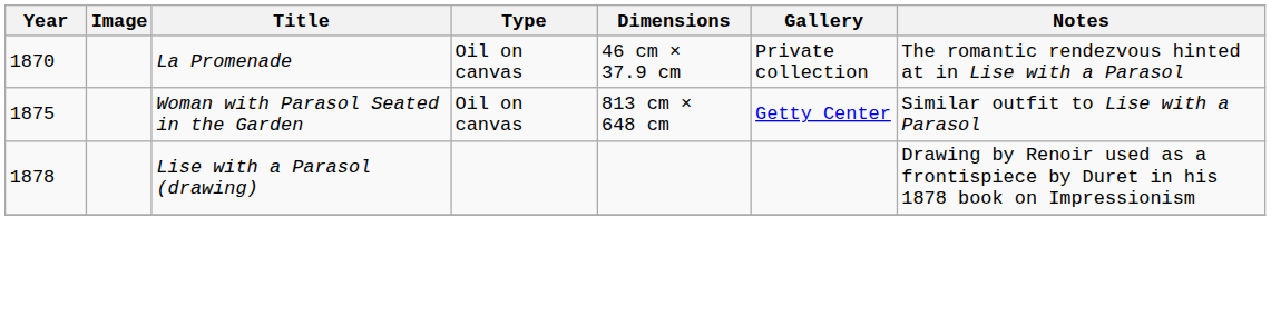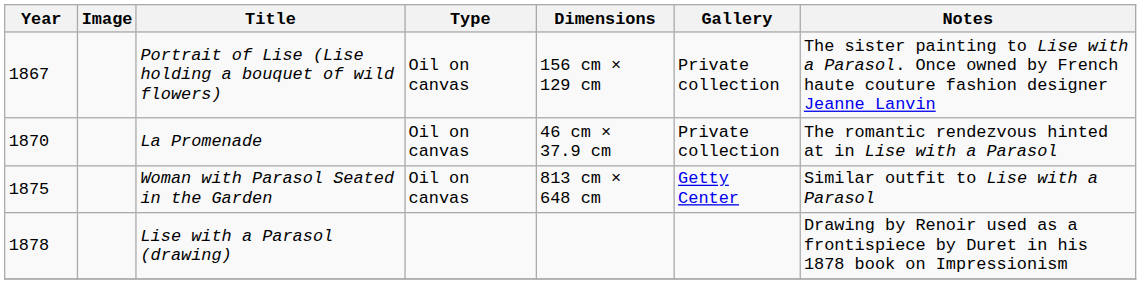+ row: 1867 | Portrait of Lise (Lise holding a bouquet of wild flowers) | Oil on canvas | 156 cm × 129 cm | Private collection | The sister painting to Lise with a Parasol. Once owned by French haute couture fashion designer Jeanne Lanvin
